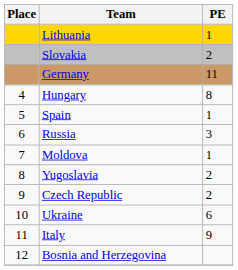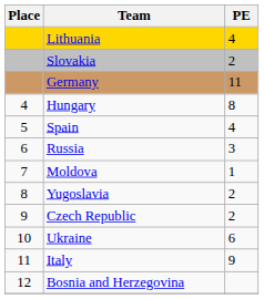Lithuania | PE: 1 -> 4
Spain | PE: 1 -> 4
